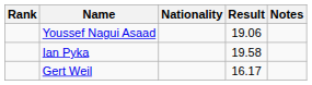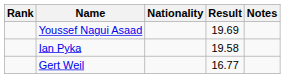Youssef Nagui Asaad | Result: 19.06 -> 19.69
Gert Weil | Result: 16.17 -> 16.77
